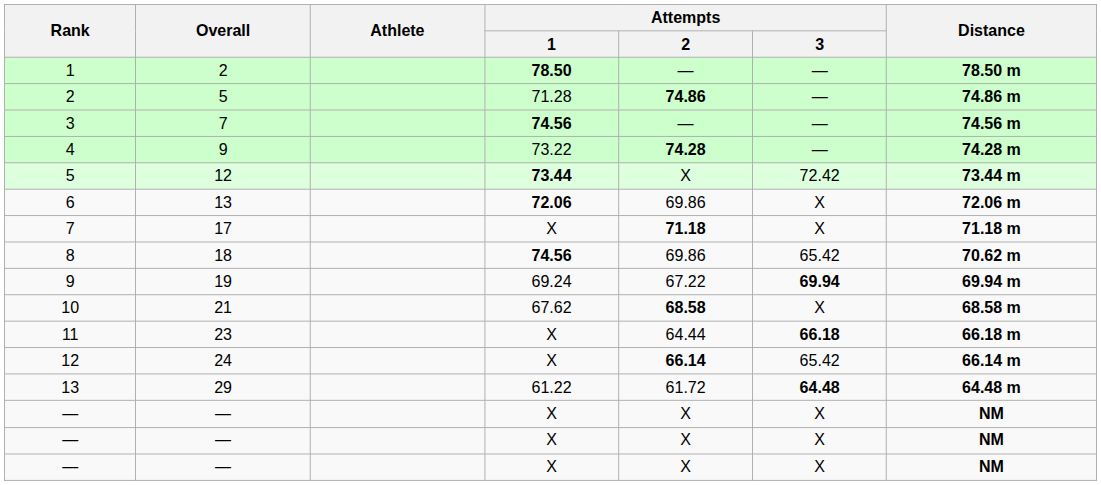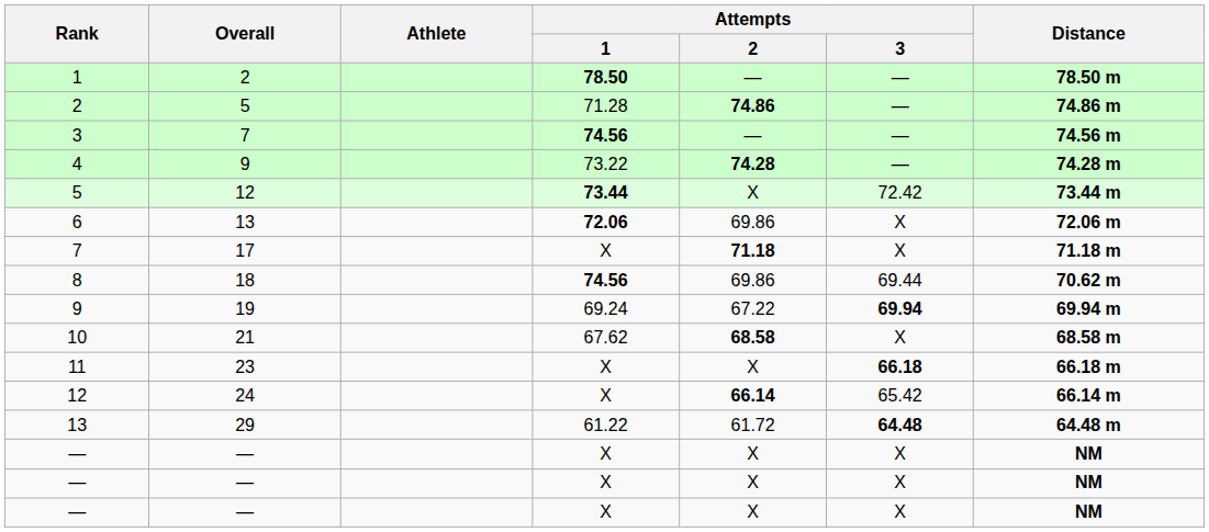8 | Attempts / 3: 65.42 -> 69.44
11 | Attempts / 2: 64.44 -> X
